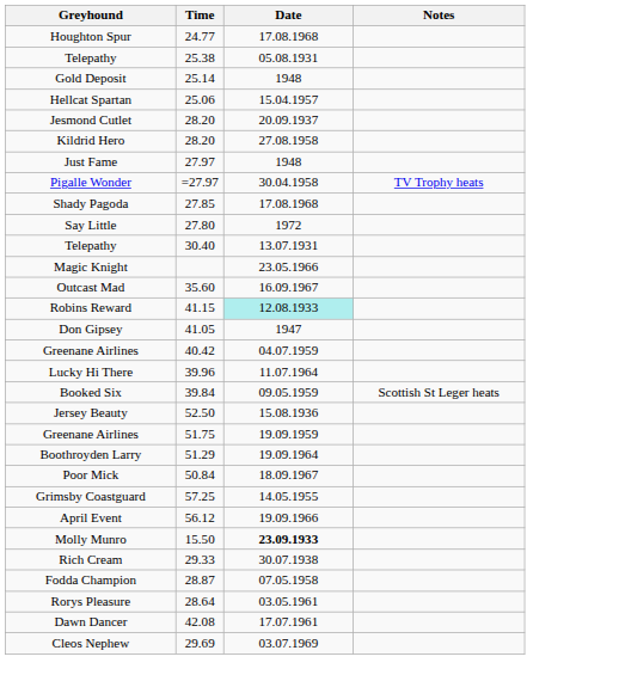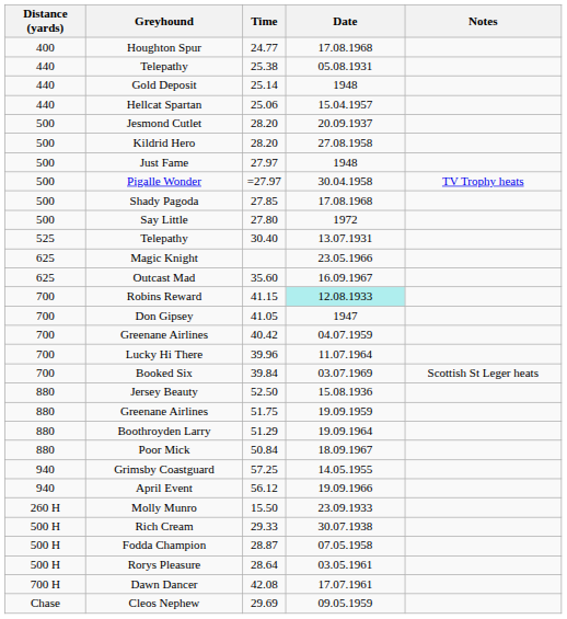+ column: Distance (yards) | 400 | 440 | 440 | 440 | 500 | 500 | 500 | 500 | 500 | 500 | 525 | 625 | 625 | 700 | 700 | 700 | 700 | 700 | 880 | 880 | 880 | 880 | 940 | 940 | 260 H | 500 H | 500 H | 500 H | 700 H | Chase
Booked Six | Date: 09.05.1959 -> 03.07.1969
Molly Munro | Date: bold -> normal
Cleos Nephew | Date: 03.07.1969 -> 09.05.1959
